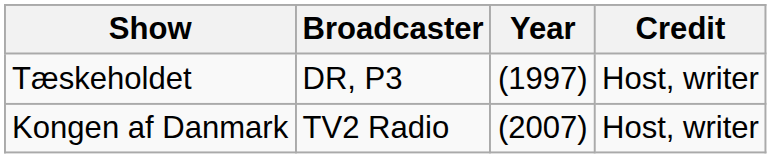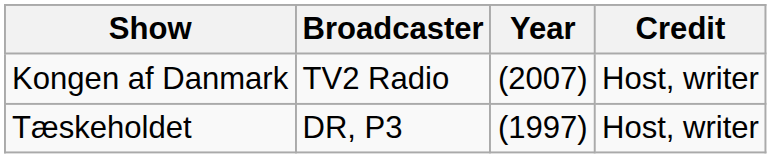rows swapped: Tæskeholdet <-> Kongen af Danmark
